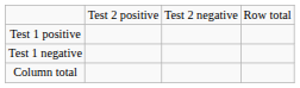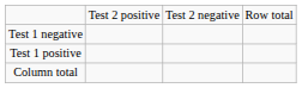rows swapped: Test 1 positive <-> Test 1 negative
